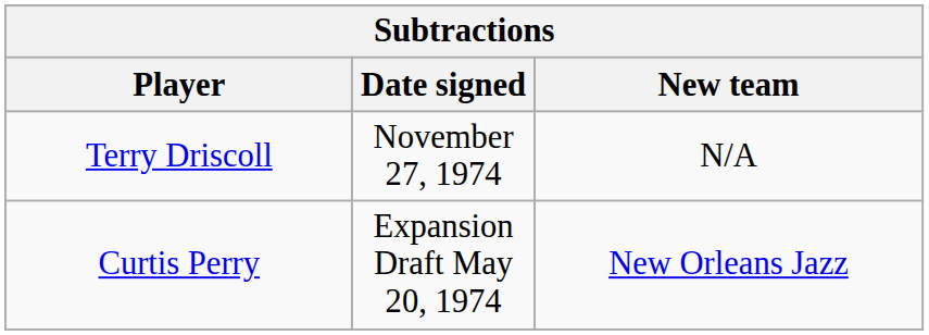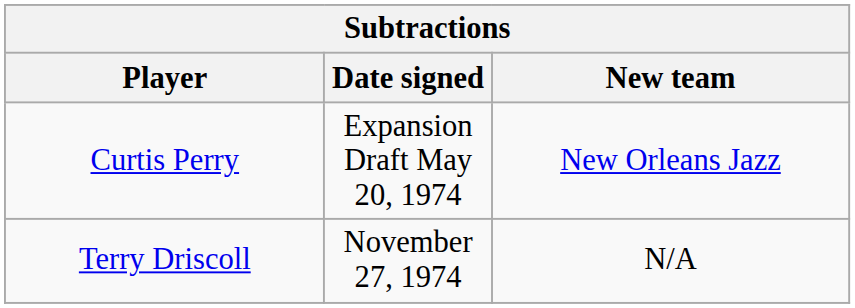rows swapped: Curtis Perry <-> Terry Driscoll
